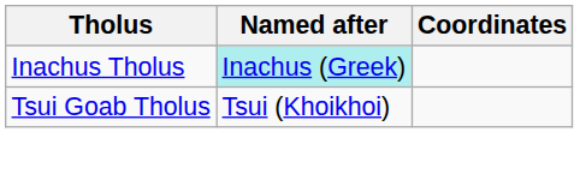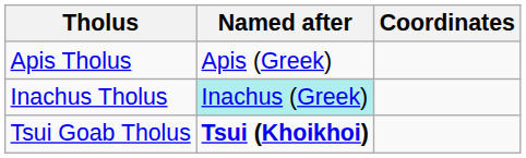+ row: Apis Tholus | Apis (Greek)
Tsui Goab Tholus | Named after: normal -> bold
